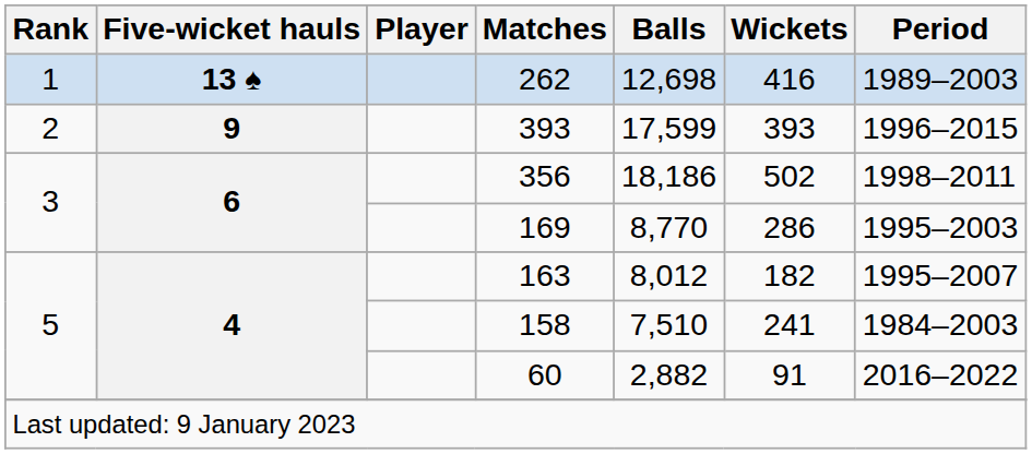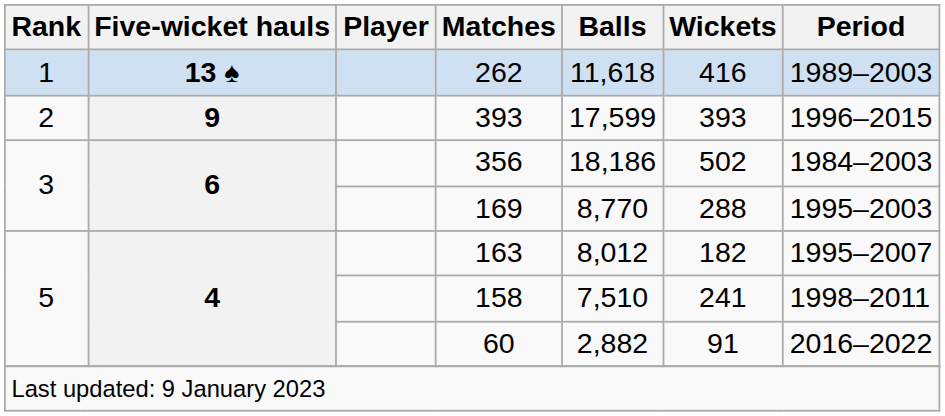262 | Balls: 12,698 -> 11,618
356 | Period: 1998–2011 -> 1984–2003
169 | Wickets: 286 -> 288
158 | Period: 1984–2003 -> 1998–2011
